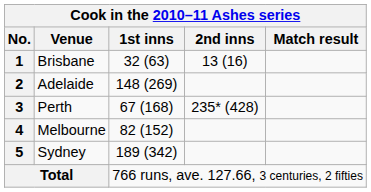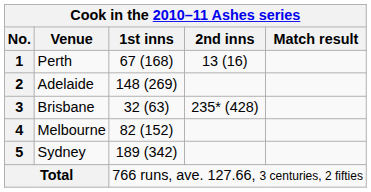1 | Venue: Brisbane -> Perth
1 | 1st inns: 32 (63) -> 67 (168)
3 | Venue: Perth -> Brisbane
3 | 1st inns: 67 (168) -> 32 (63)
